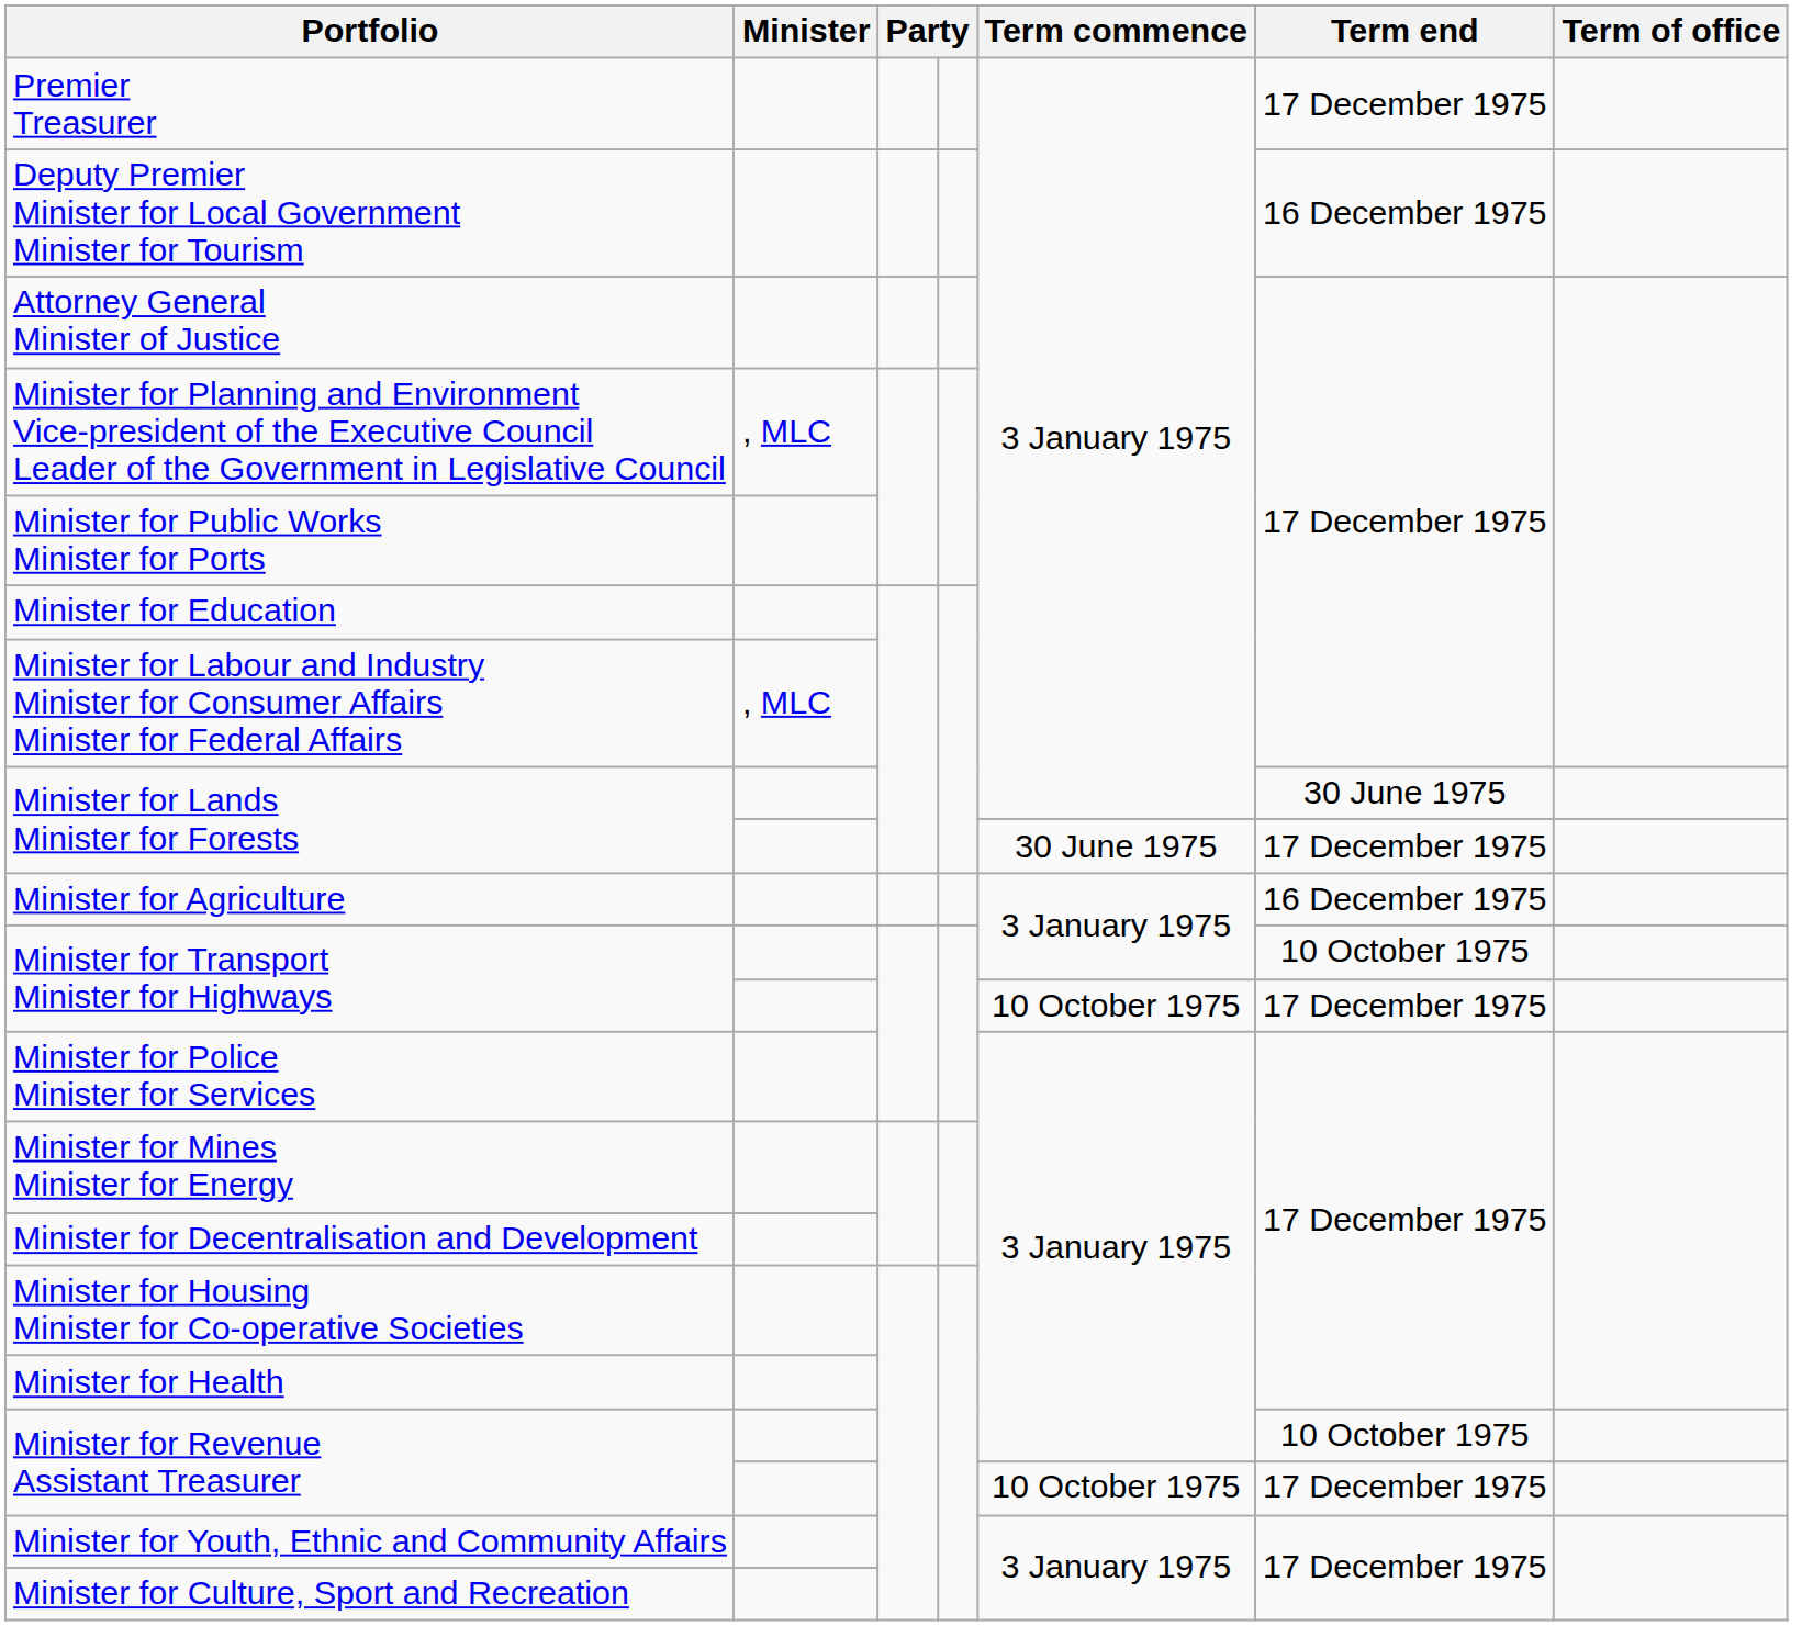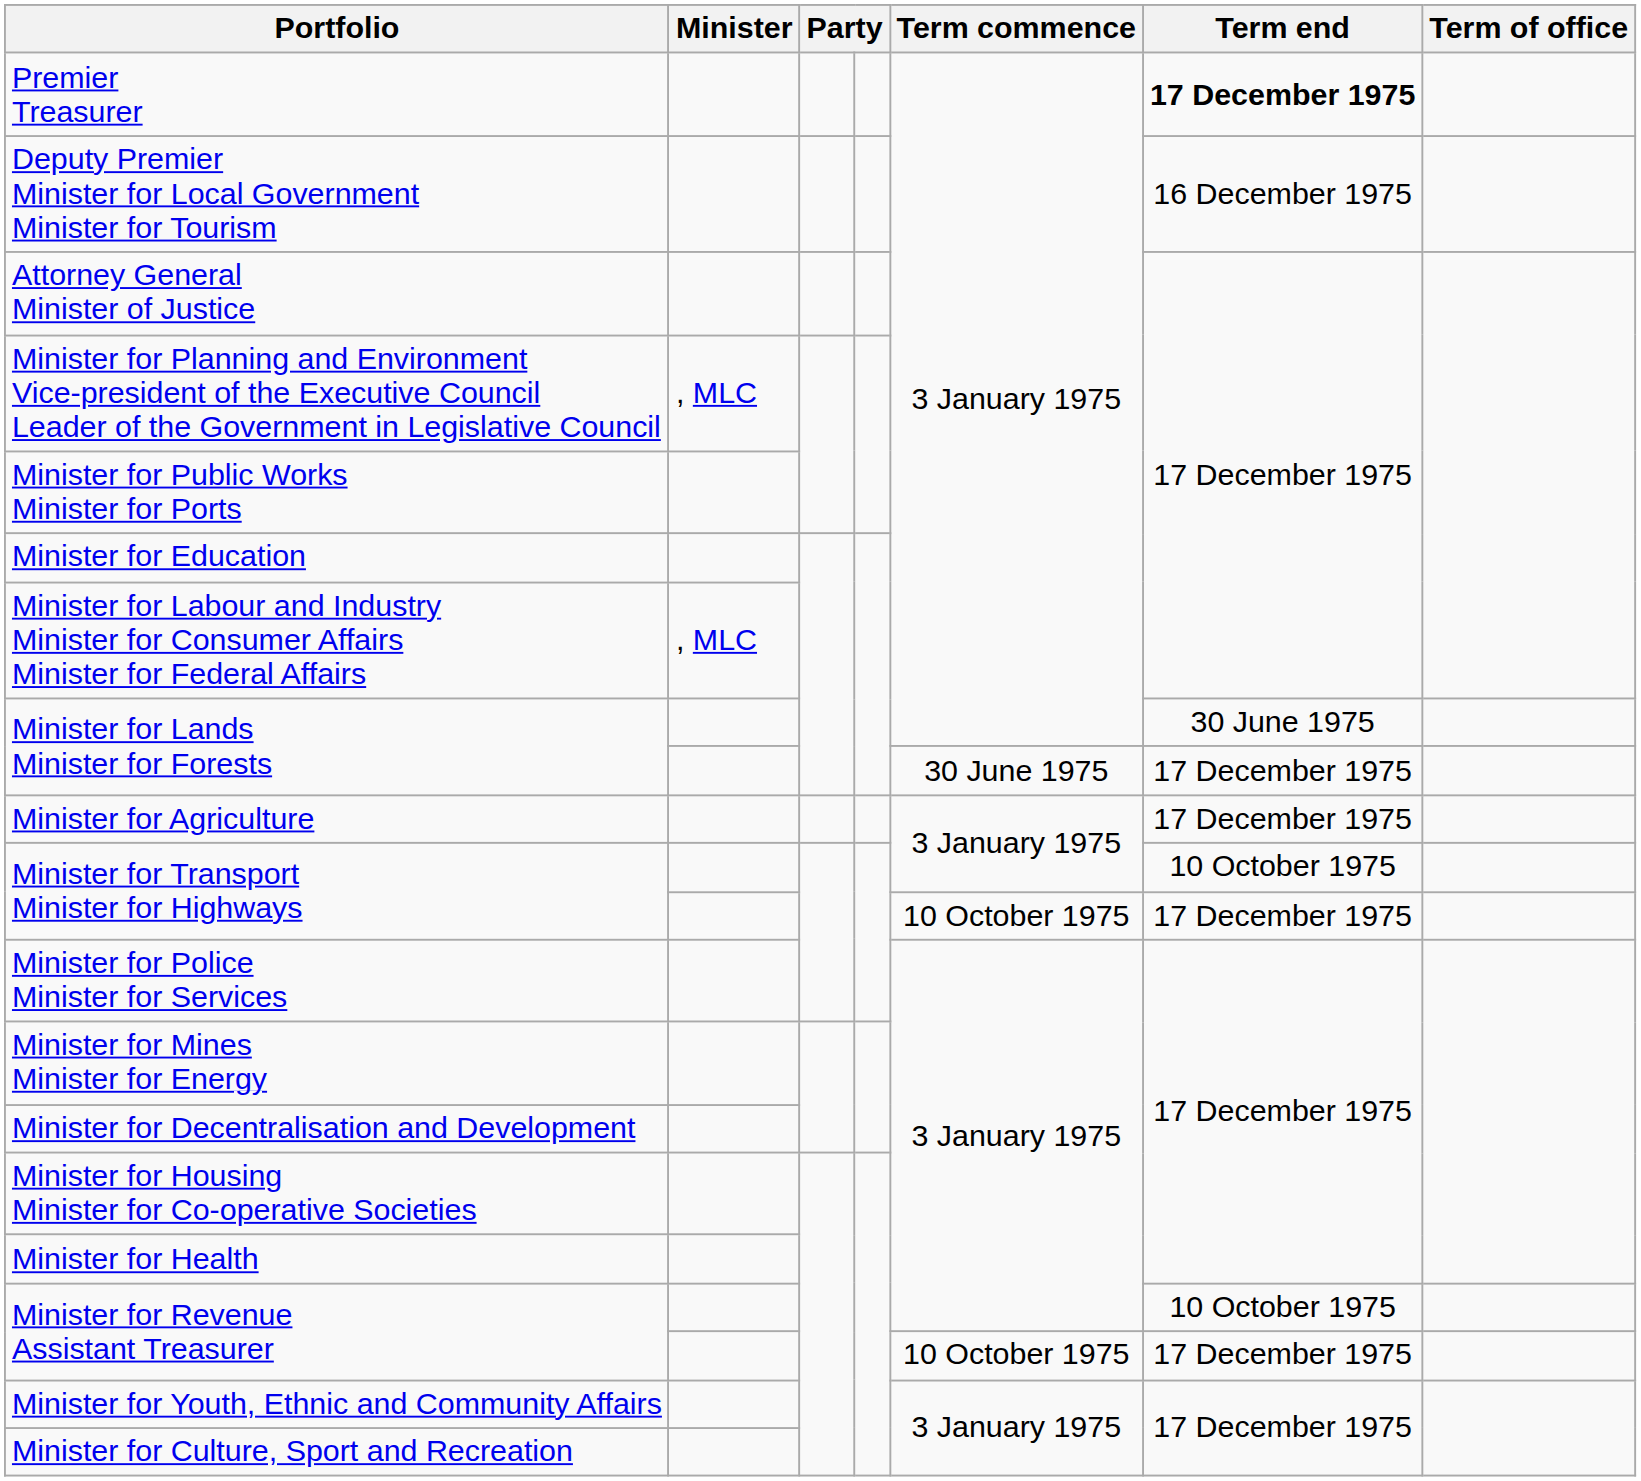Premier Treasurer | Term end: normal -> bold
Minister for Agriculture | Term end: 16 December 1975 -> 17 December 1975
